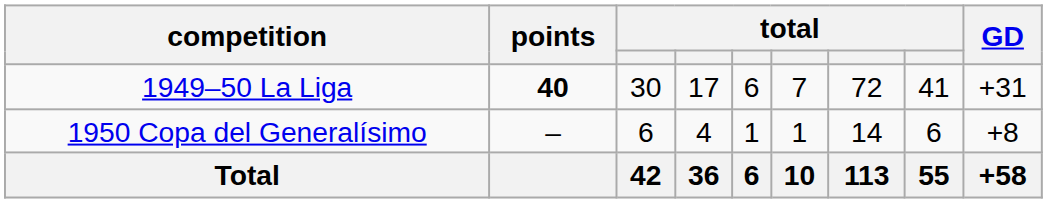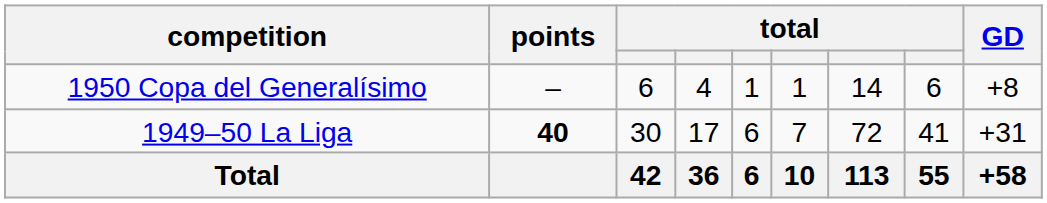rows swapped: 1949–50 La Liga <-> 1950 Copa del Generalísimo
